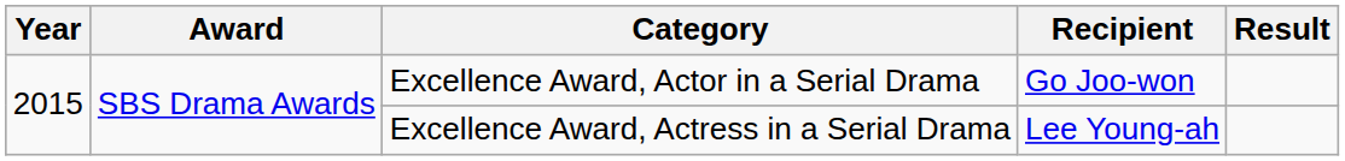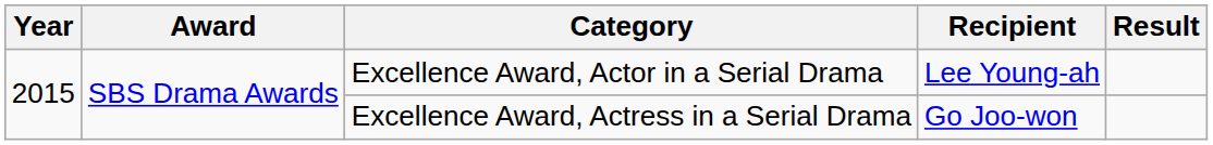Excellence Award, Actor in a Serial Drama | Recipient: Go Joo-won -> Lee Young-ah
Excellence Award, Actress in a Serial Drama | Recipient: Lee Young-ah -> Go Joo-won
